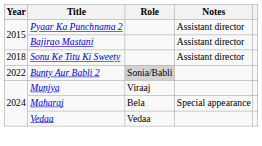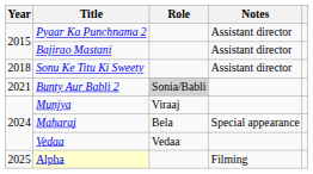Bunty Aur Babli 2 | Year: 2022 -> 2021
+ row: 2025 | Alpha | Filming
